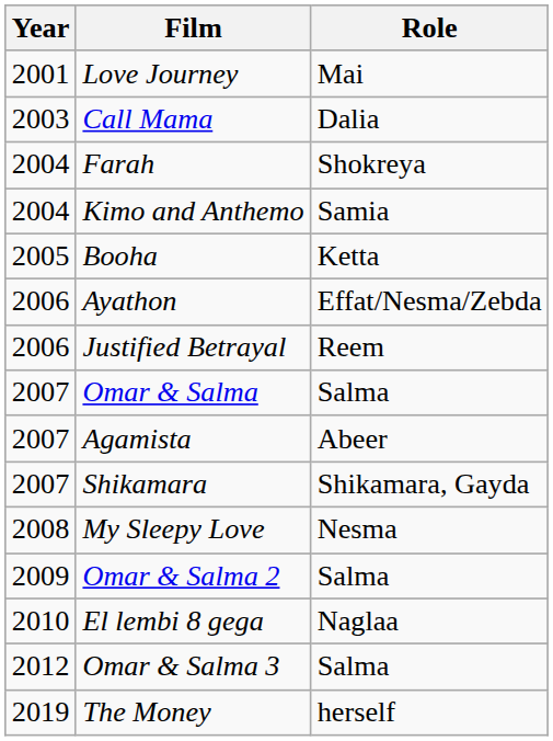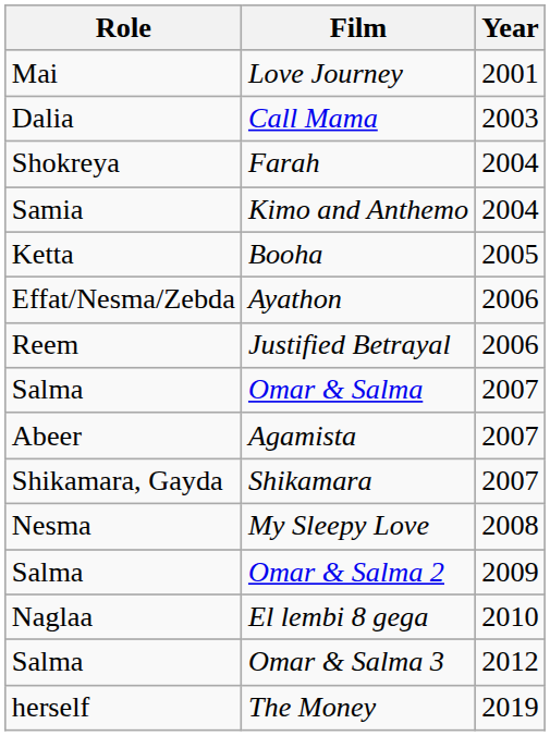columns swapped: Year <-> Role
